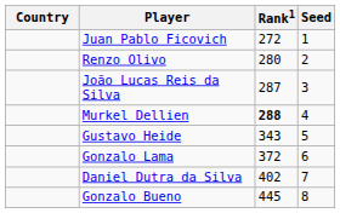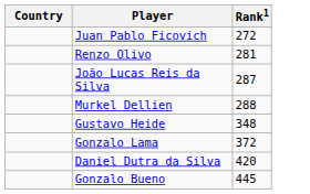- column: Seed | 1 | 2 | 3 | 4 | 5 | 6 | 7 | 8
Renzo Olivo | Rank1: 280 -> 281
Murkel Dellien | Rank1: bold -> normal
Gustavo Heide | Rank1: 343 -> 348
Daniel Dutra da Silva | Rank1: 402 -> 420
